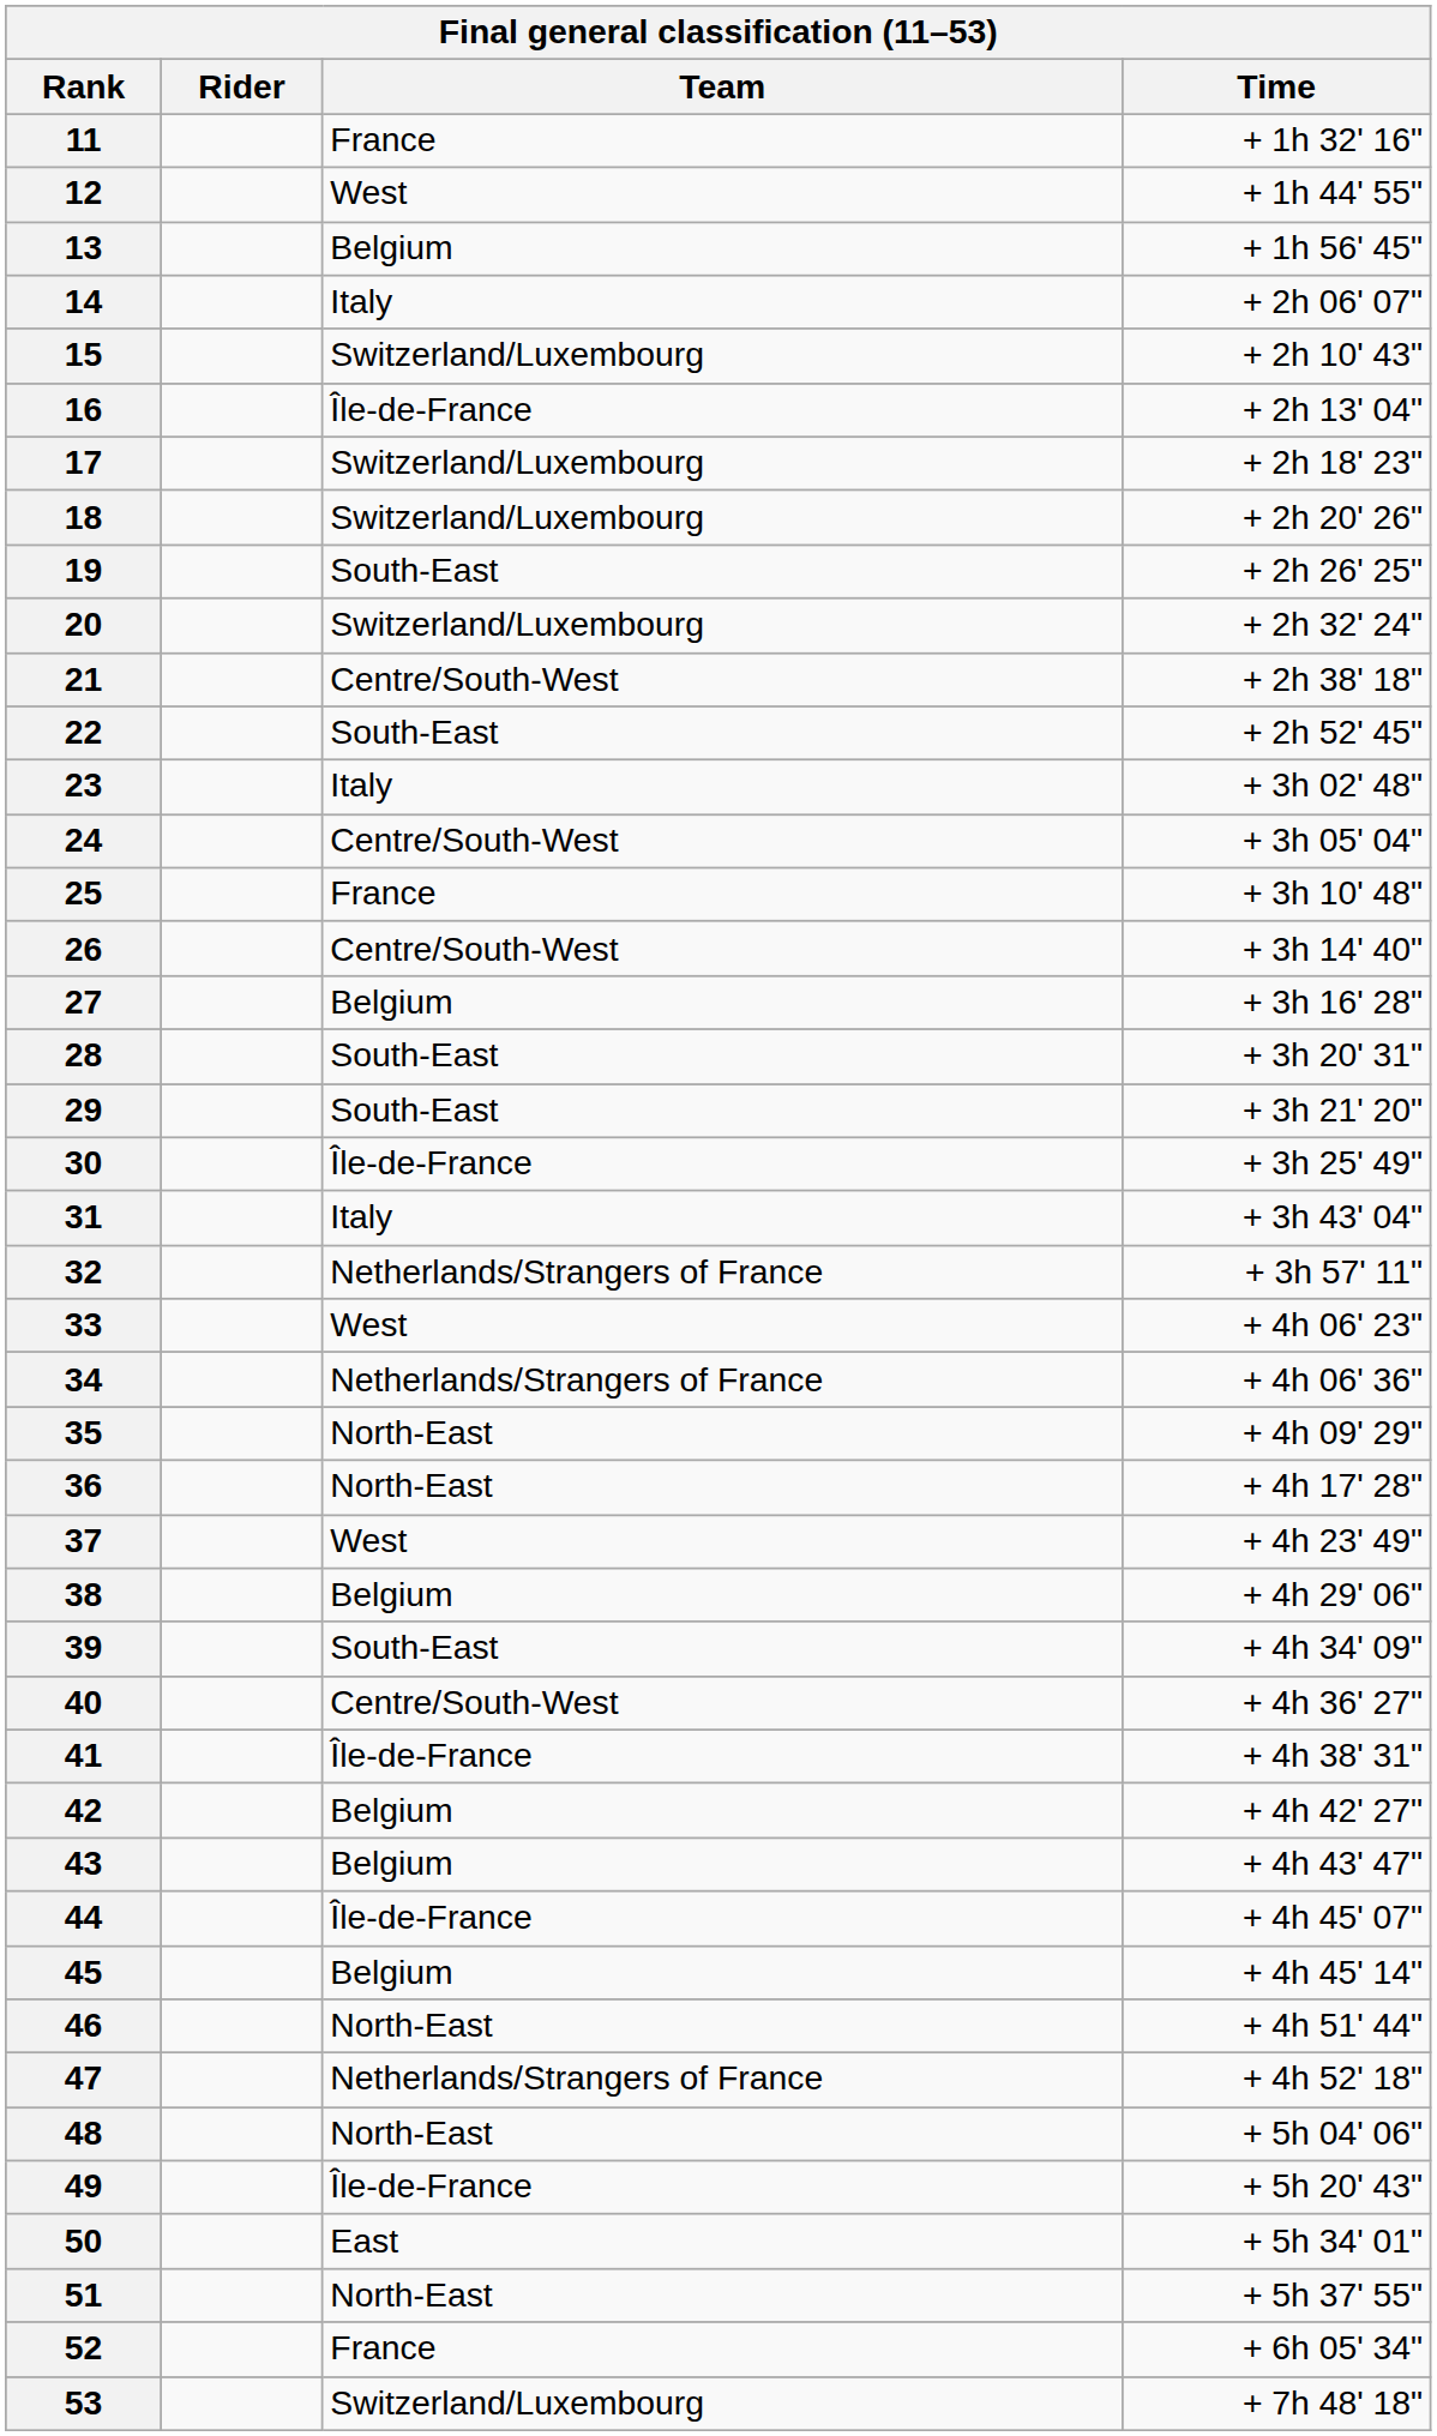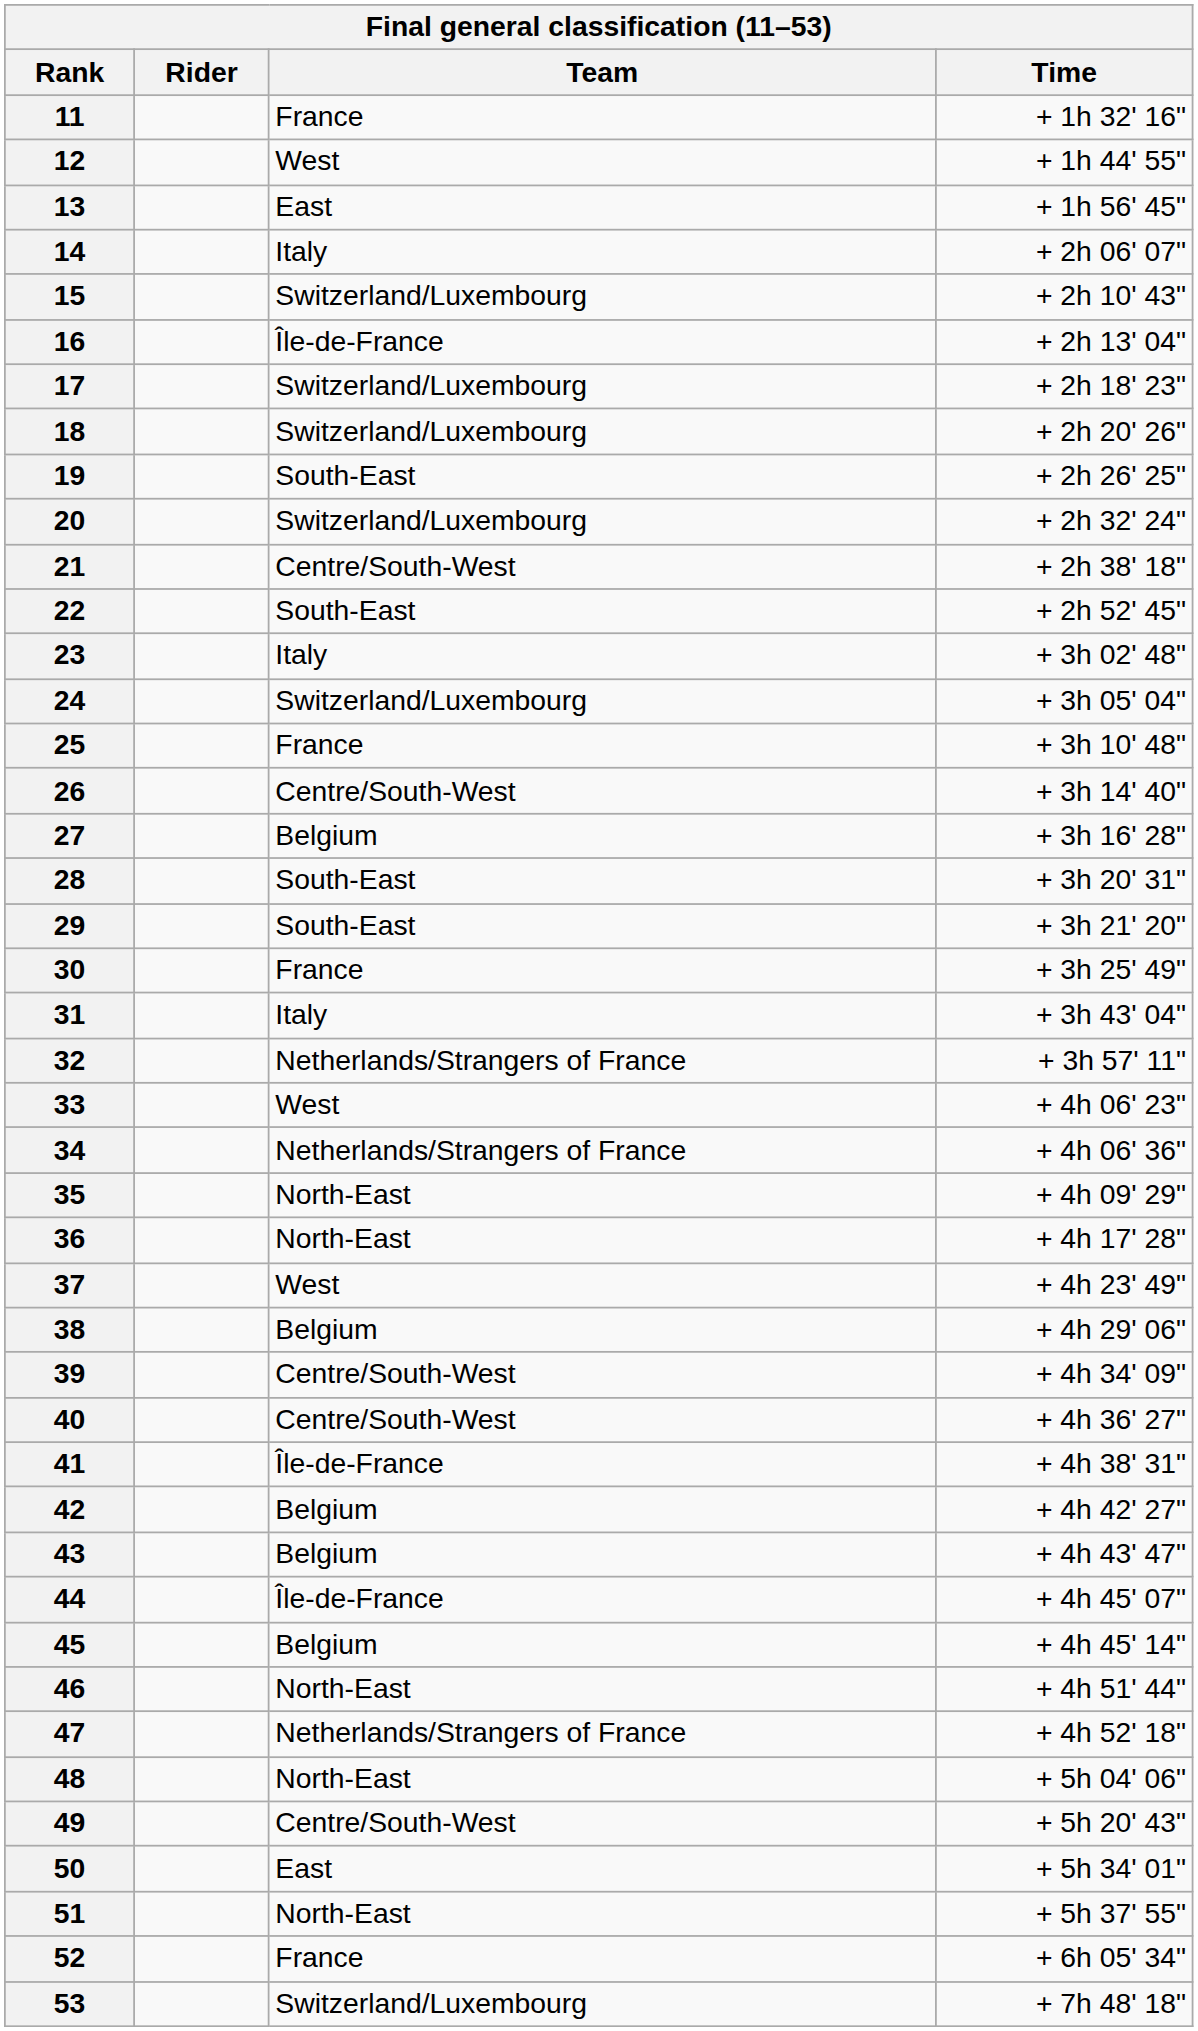13 | Team: Belgium -> East
24 | Team: Centre/South-West -> Switzerland/Luxembourg
30 | Team: Île-de-France -> France
39 | Team: South-East -> Centre/South-West
49 | Team: Île-de-France -> Centre/South-West
